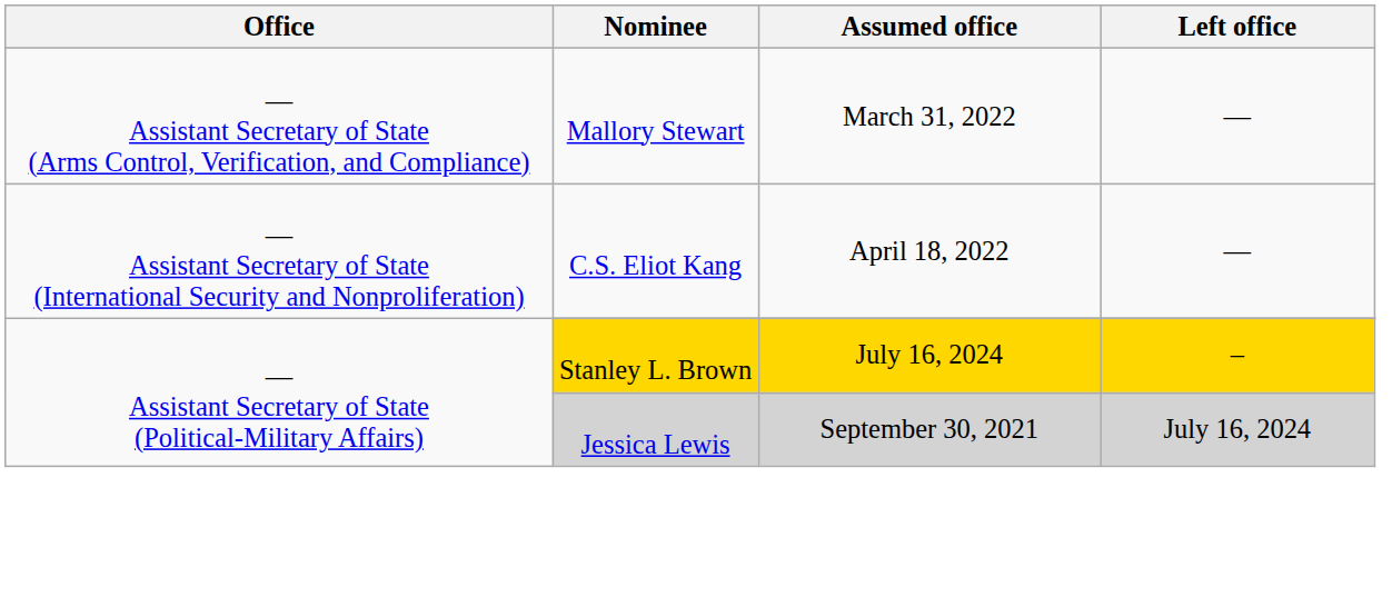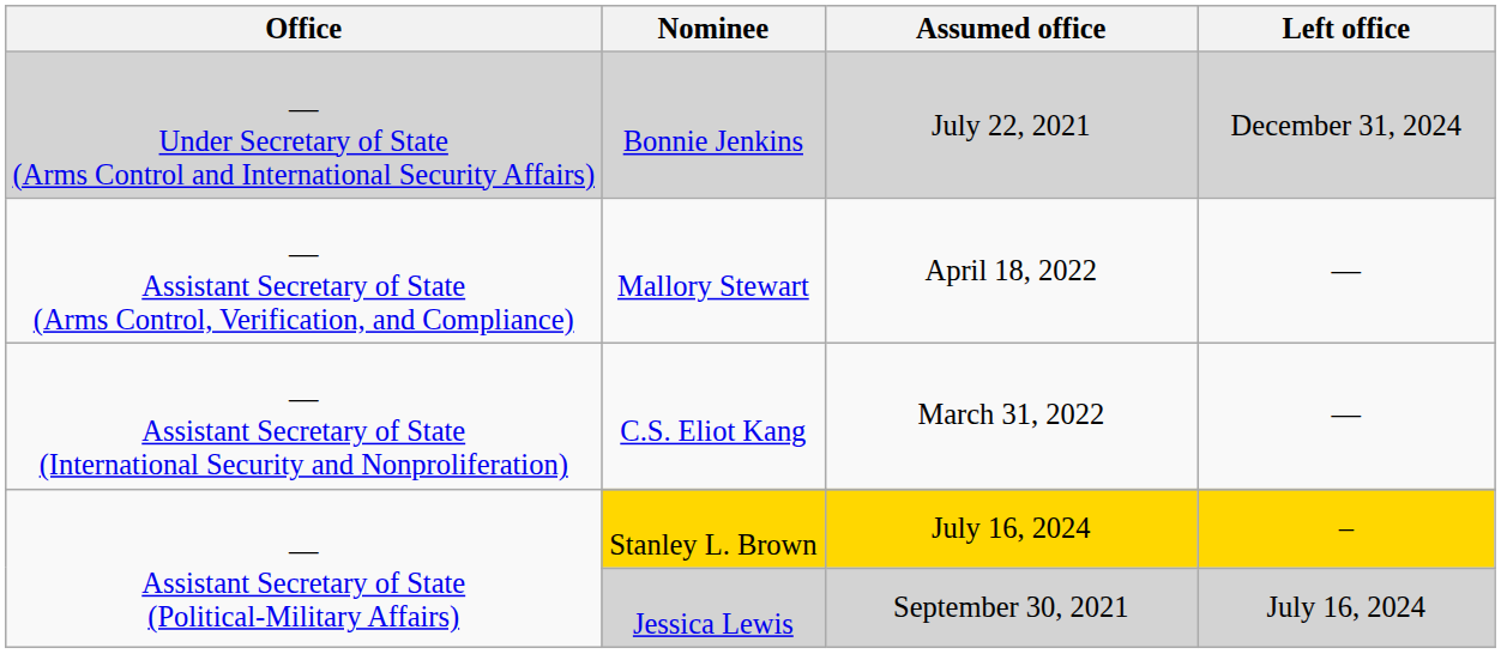+ row: — Under Secretary of State (Arms Control and International Security Affairs) | Bonnie Jenkins | July 22, 2021 | December 31, 2024
Mallory Stewart | Assumed office: March 31, 2022 -> April 18, 2022
C.S. Eliot Kang | Assumed office: April 18, 2022 -> March 31, 2022
